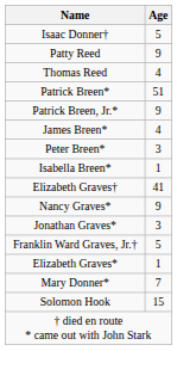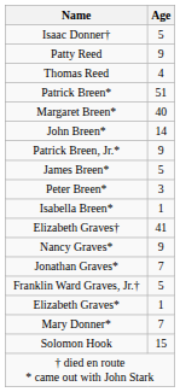+ row: Margaret Breen* | 40
+ row: John Breen* | 14
James Breen* | Age: 4 -> 5
Jonathan Graves* | Age: 3 -> 7
